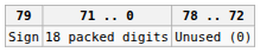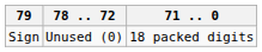columns swapped: 78 .. 72 <-> 71 .. 0
